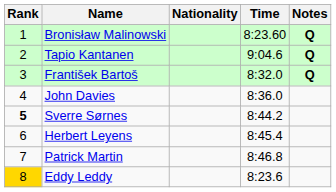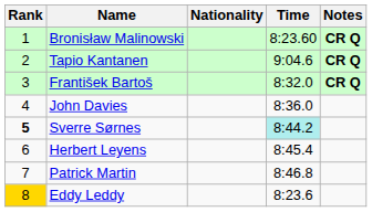Bronisław Malinowski | Notes: Q -> CR Q
Tapio Kantanen | Notes: Q -> CR Q
František Bartoš | Notes: Q -> CR Q
Sverre Sørnes | Time: no background -> paleturquoise background
